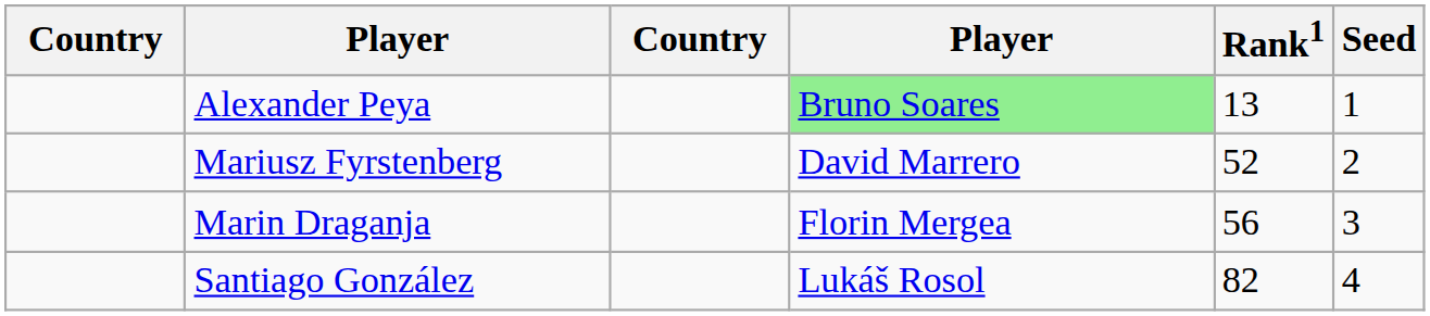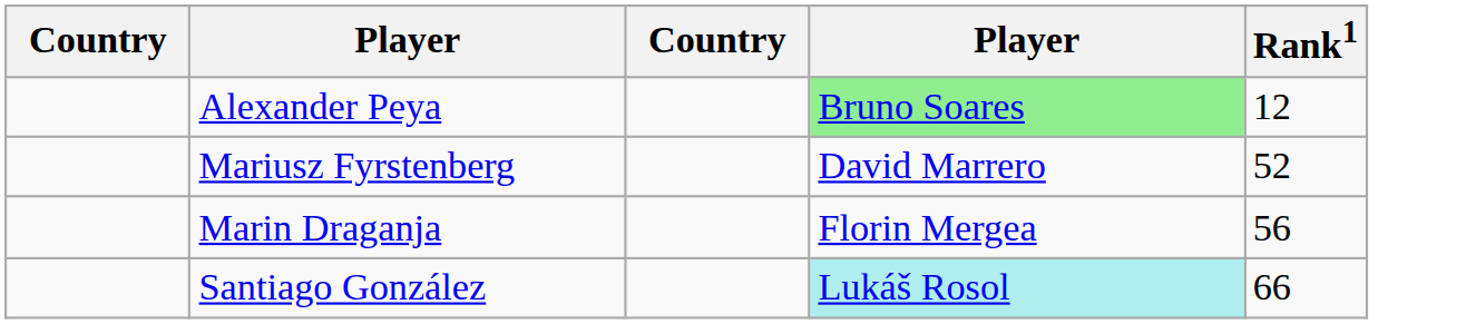- column: Seed | 1 | 2 | 3 | 4
Alexander Peya | Rank1: 13 -> 12
Santiago González | column 4: no background -> paleturquoise background
Santiago González | Rank1: 82 -> 66
